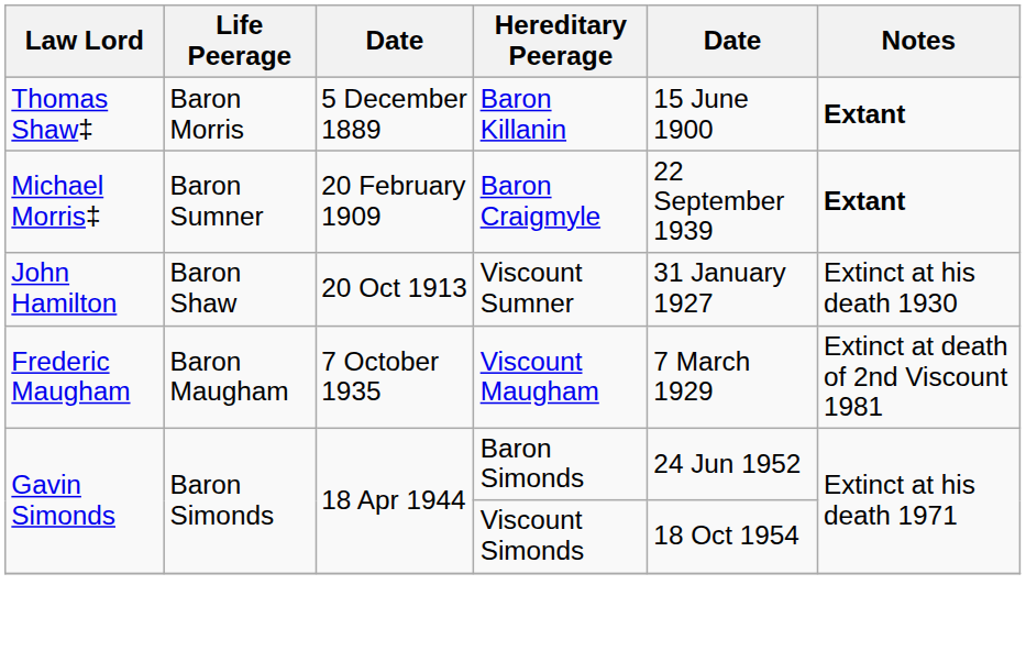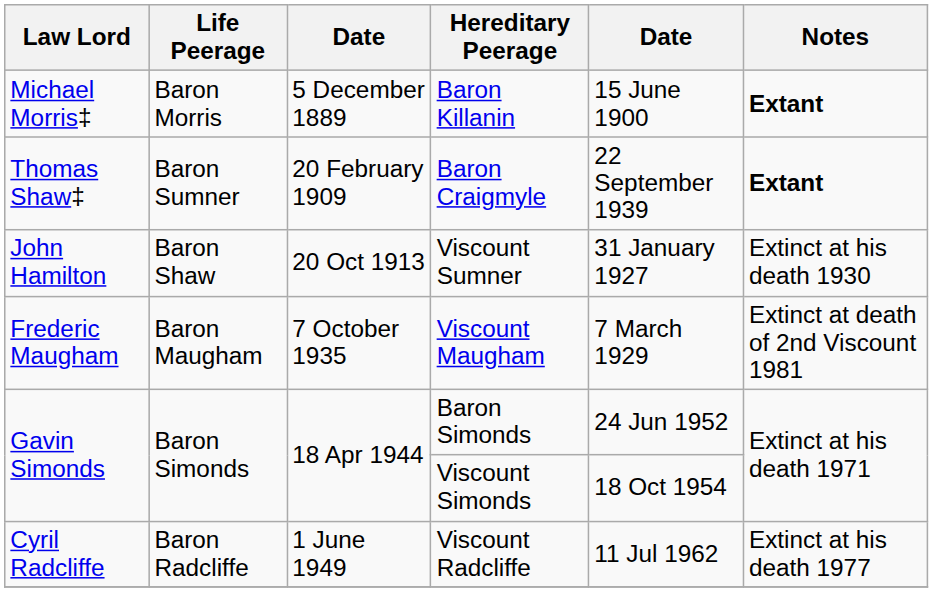Baron Killanin | Law Lord: Thomas Shaw‡ -> Michael Morris‡
Baron Craigmyle | Law Lord: Michael Morris‡ -> Thomas Shaw‡
+ row: Cyril Radcliffe | Baron Radcliffe | 1 June 1949 | Viscount Radcliffe | 11 Jul 1962 | Extinct at his death 1977
